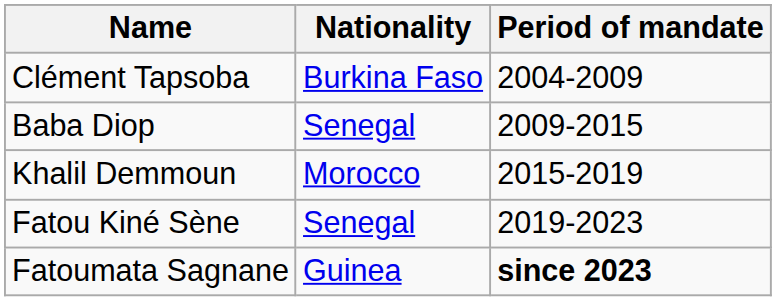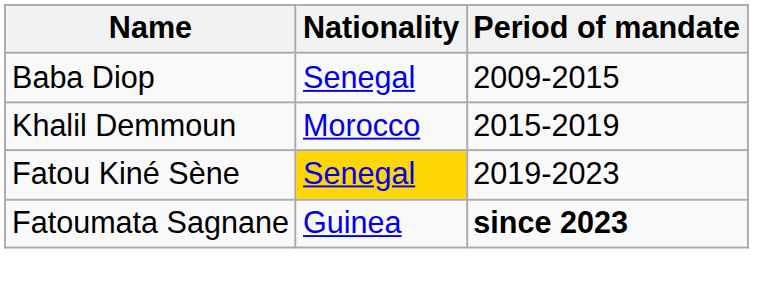- row: Clément Tapsoba | Burkina Faso | 2004-2009
Fatou Kiné Sène | Nationality: no background -> gold background
